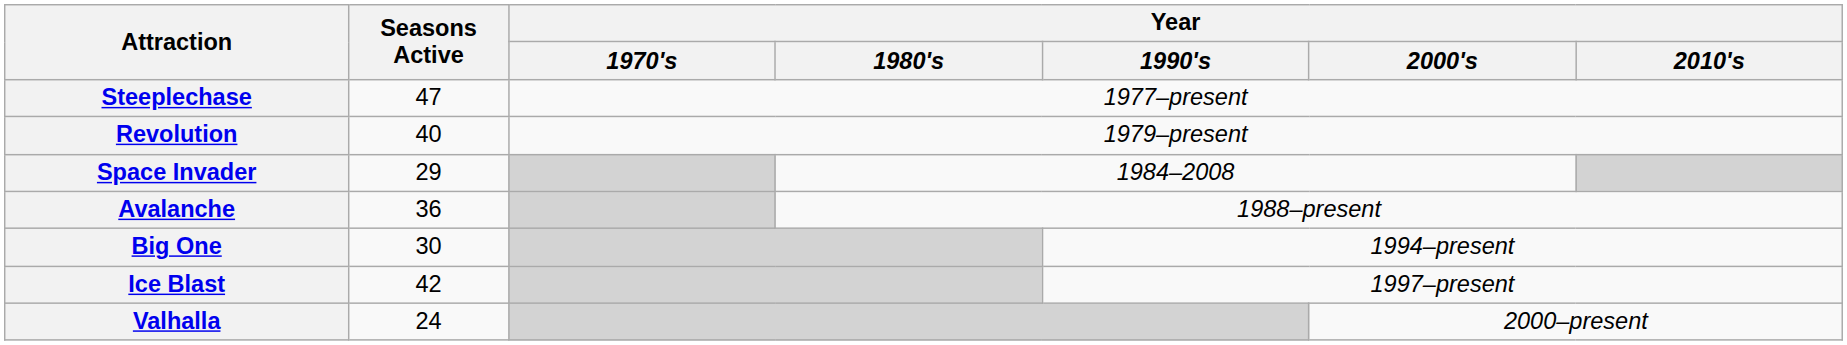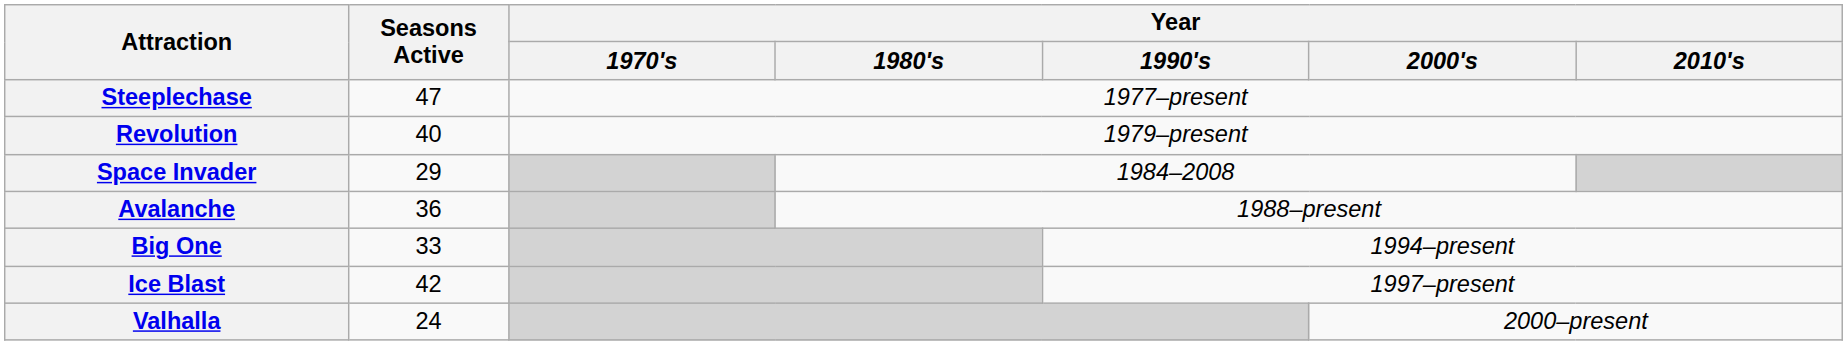Big One | Seasons Active: 30 -> 33
